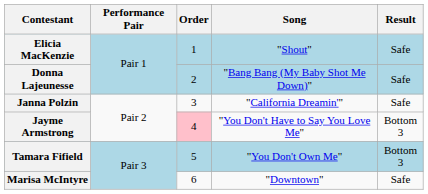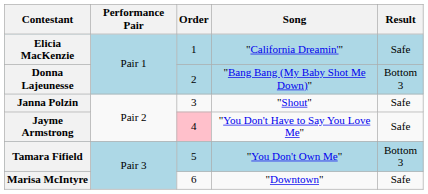Elicia MacKenzie | Song: "Shout" -> "California Dreamin'"
Donna Lajeunesse | Result: Safe -> Bottom 3
Janna Polzin | Song: "California Dreamin'" -> "Shout"
Jayme Armstrong | Result: Bottom 3 -> Safe
